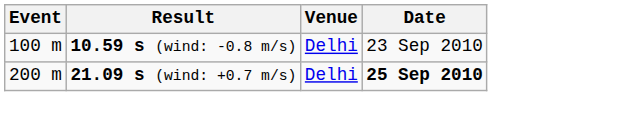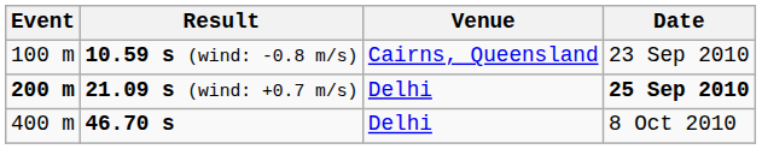10.59 s (wind: -0.8 m/s) | Venue: Delhi -> Cairns, Queensland
21.09 s (wind: +0.7 m/s) | Event: normal -> bold
+ row: 400 m | 46.70 s | Delhi | 8 Oct 2010
